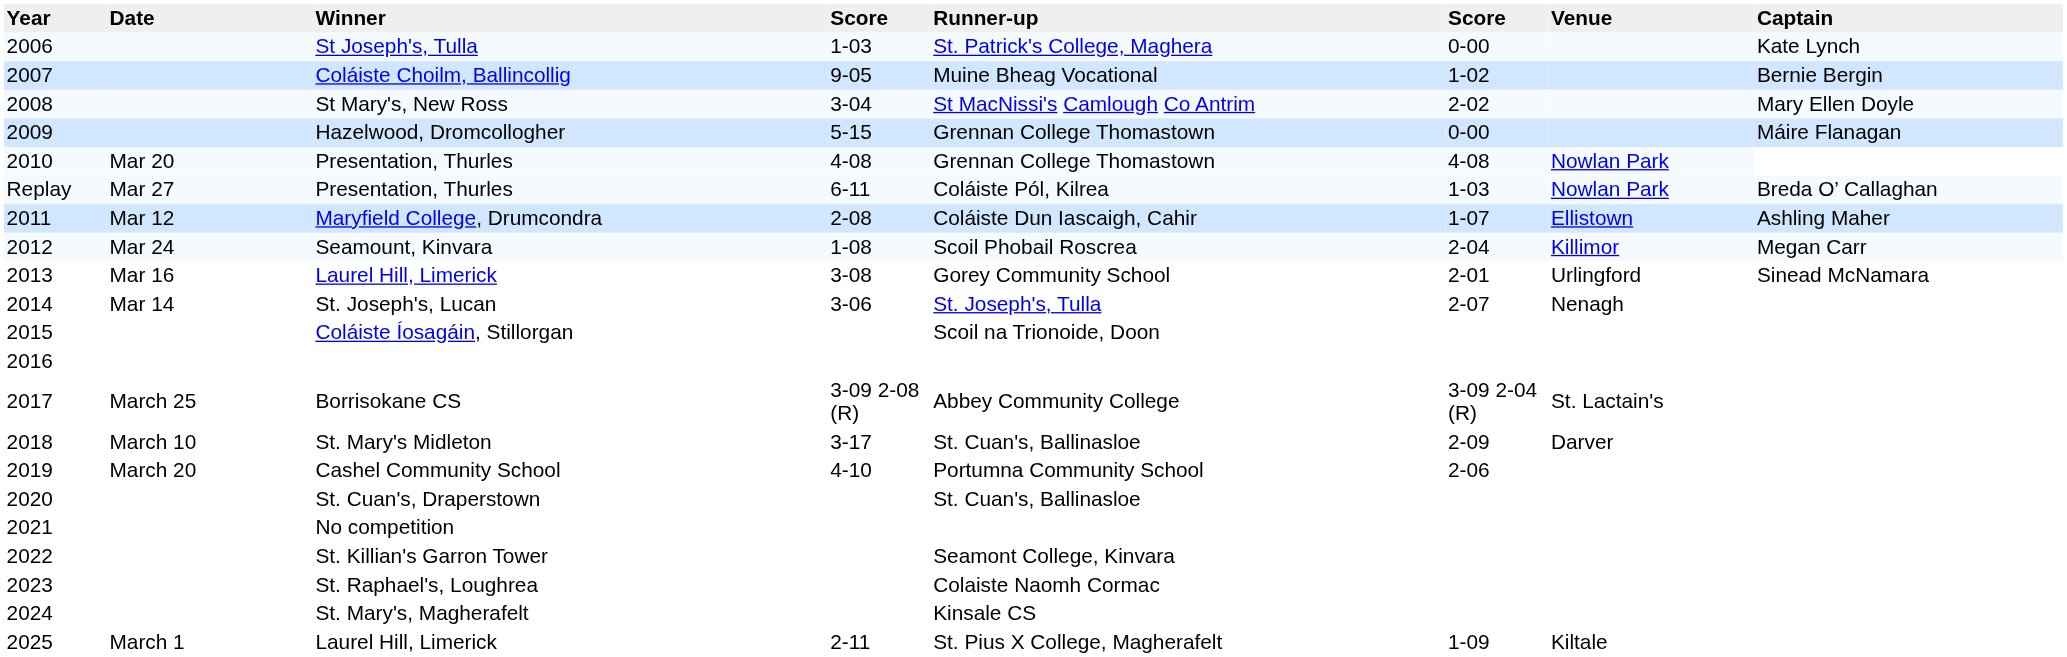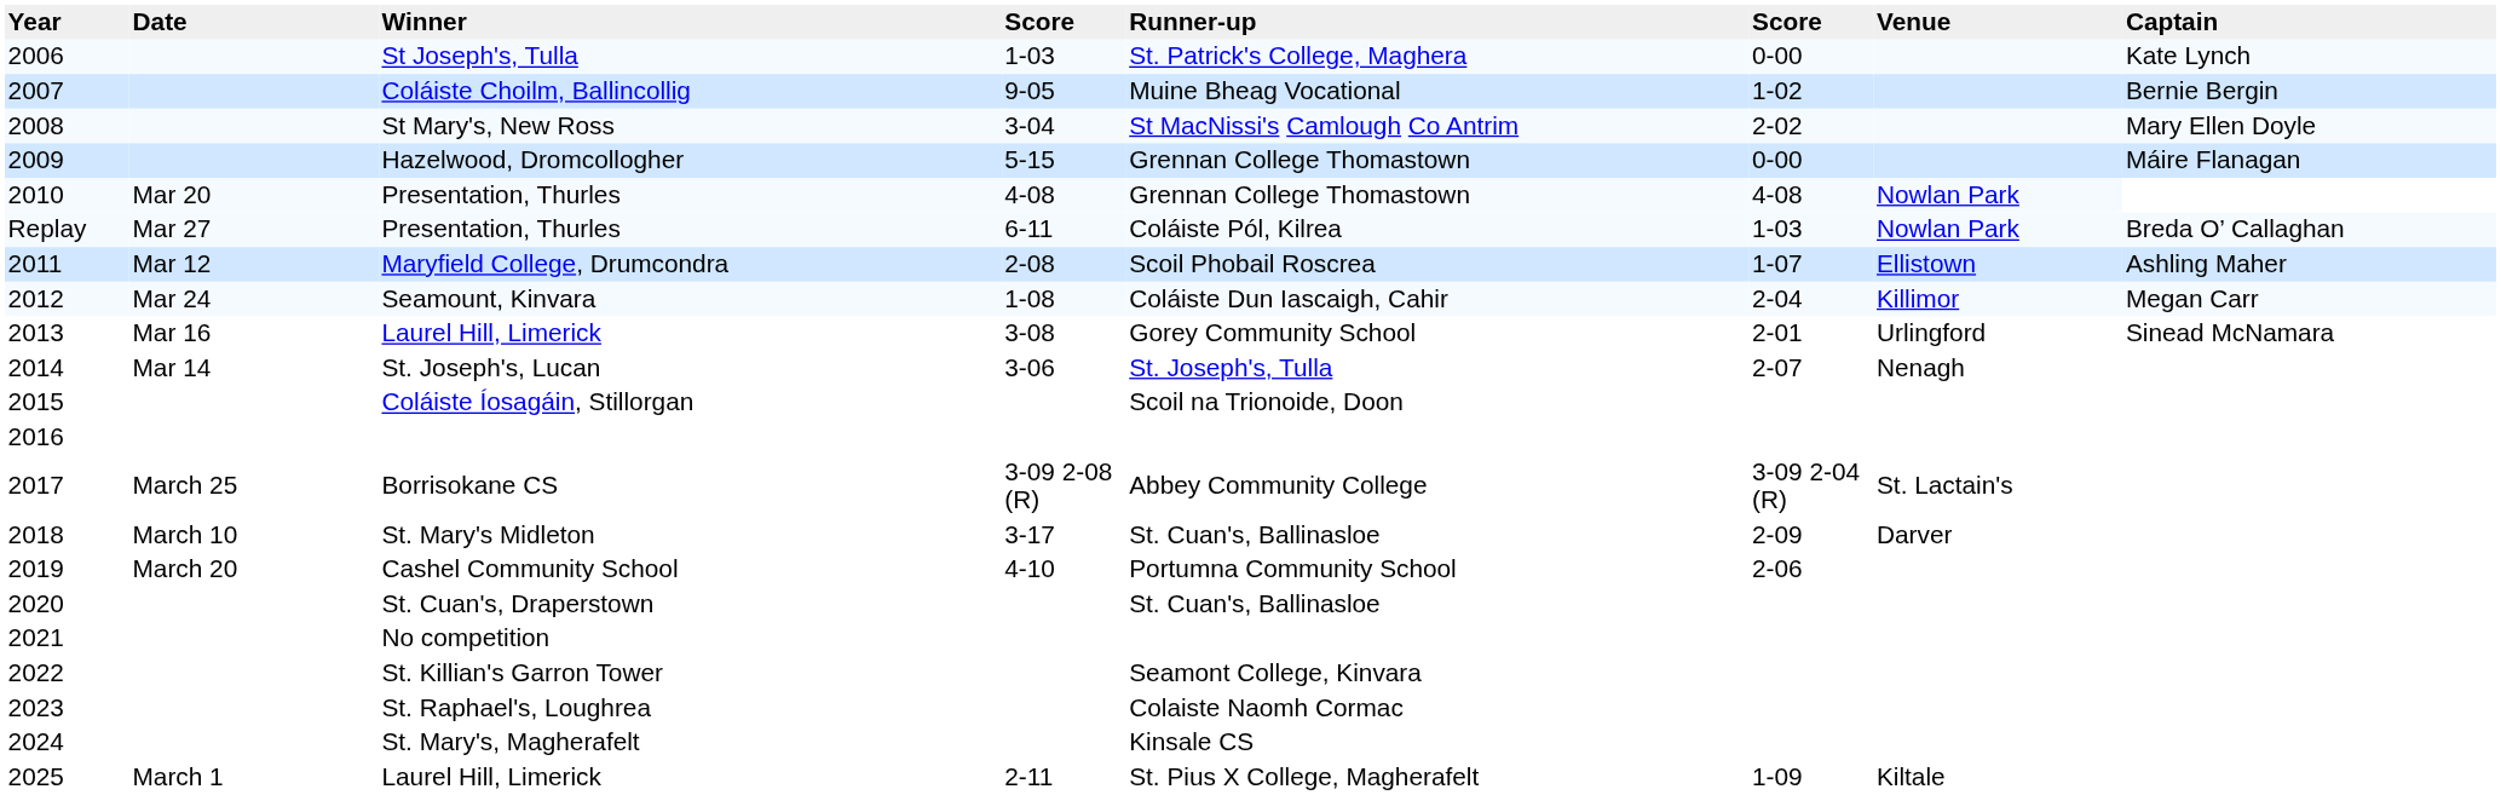Maryfield College, Drumcondra | Runner-up: Coláiste Dun Iascaigh, Cahir -> Scoil Phobail Roscrea
Seamount, Kinvara | Runner-up: Scoil Phobail Roscrea -> Coláiste Dun Iascaigh, Cahir
